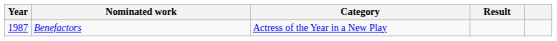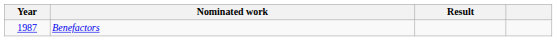- column: Category | Actress of the Year in a New Play
